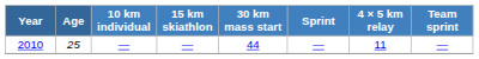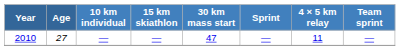2010 | Age: 25 -> 27
2010 | 30 km mass start: 44 -> 47
